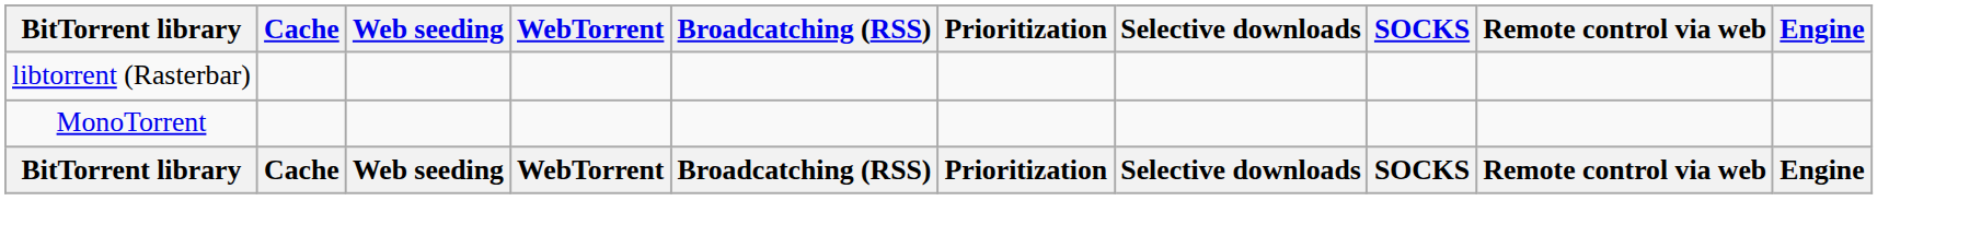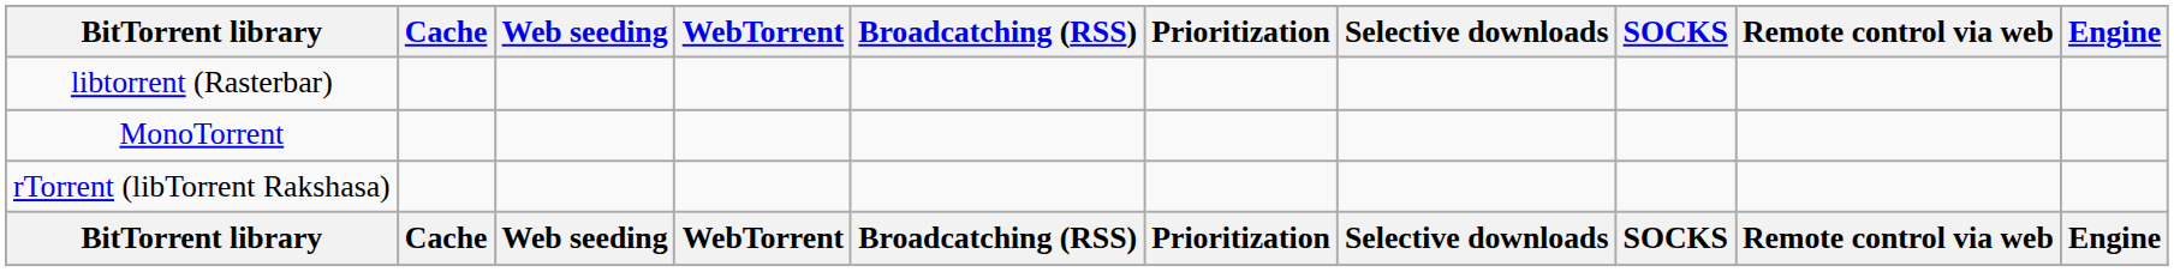+ row: rTorrent (libTorrent Rakshasa)
